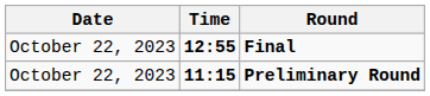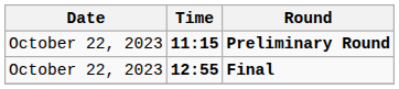rows swapped: Preliminary Round <-> Final
